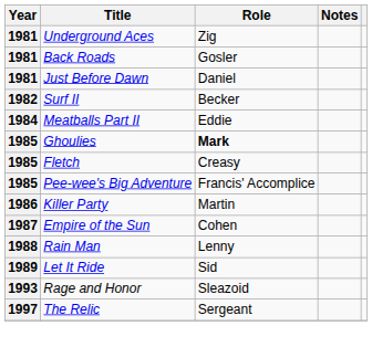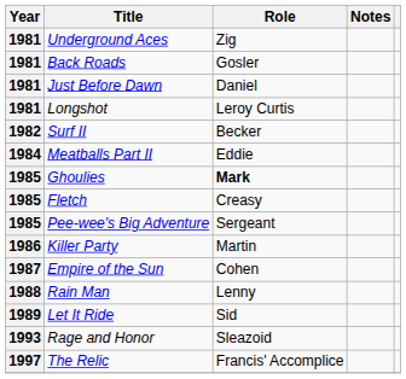+ row: 1981 | Longshot | Leroy Curtis
Pee-wee's Big Adventure | Role: Francis' Accomplice -> Sergeant
The Relic | Role: Sergeant -> Francis' Accomplice
